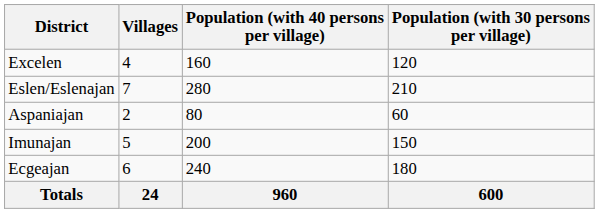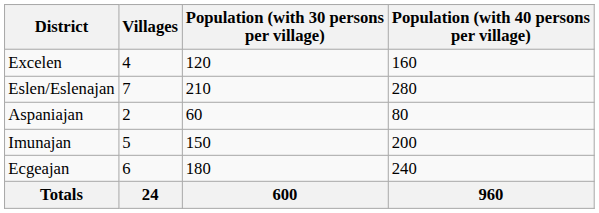columns swapped: Population (with 30 persons per village) <-> Population (with 40 persons per village)
